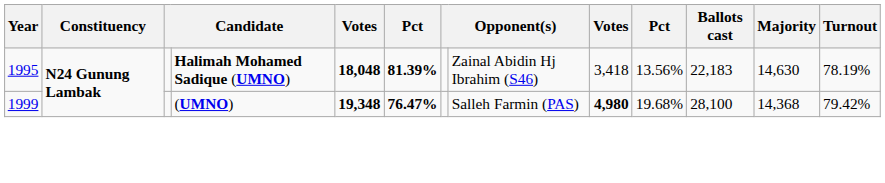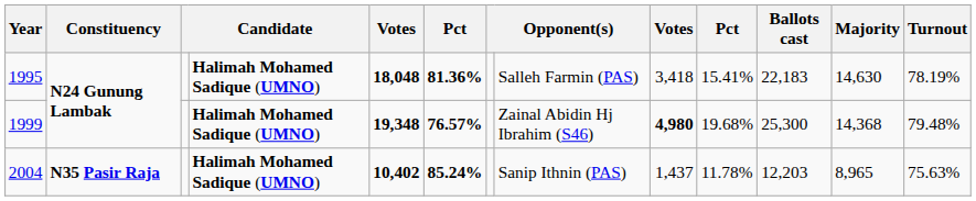1995 | column 6: 81.39% -> 81.36%
1995 | column 8: Zainal Abidin Hj Ibrahim (S46) -> Salleh Farmin (PAS)
1995 | column 10: 13.56% -> 15.41%
1999 | column 4: (UMNO) -> Halimah Mohamed Sadique (UMNO)
1999 | column 6: 76.47% -> 76.57%
1999 | column 8: Salleh Farmin (PAS) -> Zainal Abidin Hj Ibrahim (S46)
1999 | Ballots cast: 28,100 -> 25,300
1999 | Turnout: 79.42% -> 79.48%
+ row: 2004 | N35 Pasir Raja | Halimah Mohamed Sadique (UMNO) | 10,402 | 85.24% | Sanip Ithnin (PAS) | 1,437 | 11.78% | 12,203 | 8,965 | 75.63%
